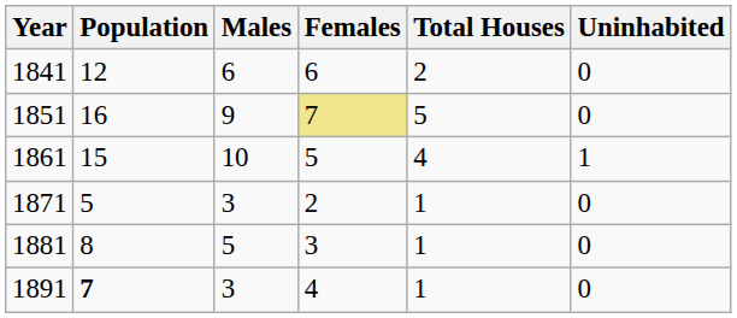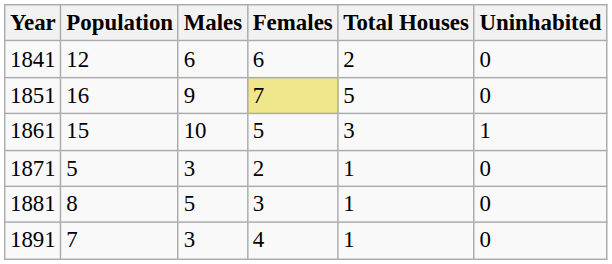1861 | Total Houses: 4 -> 3
1891 | Population: bold -> normal
